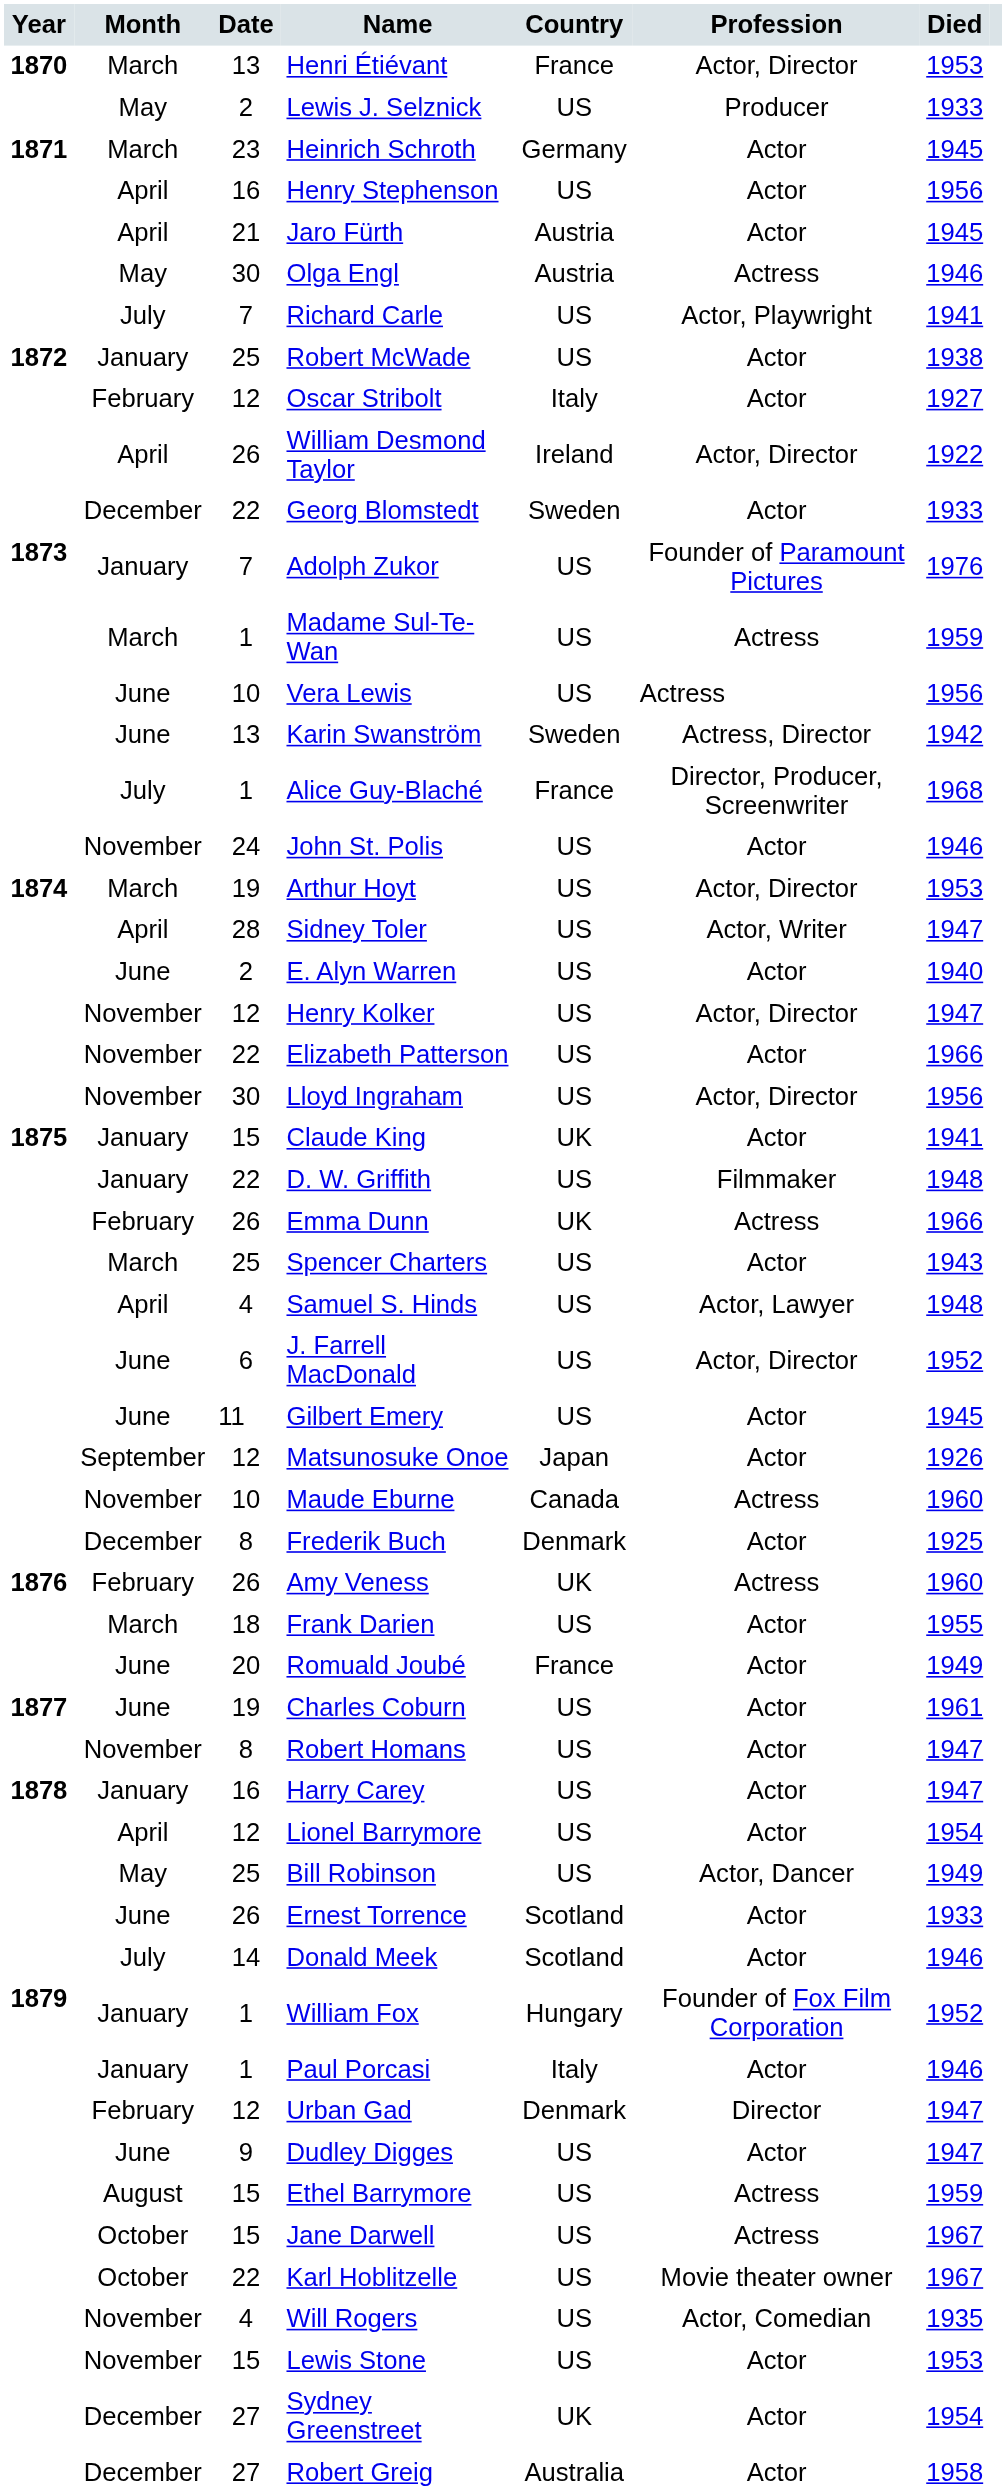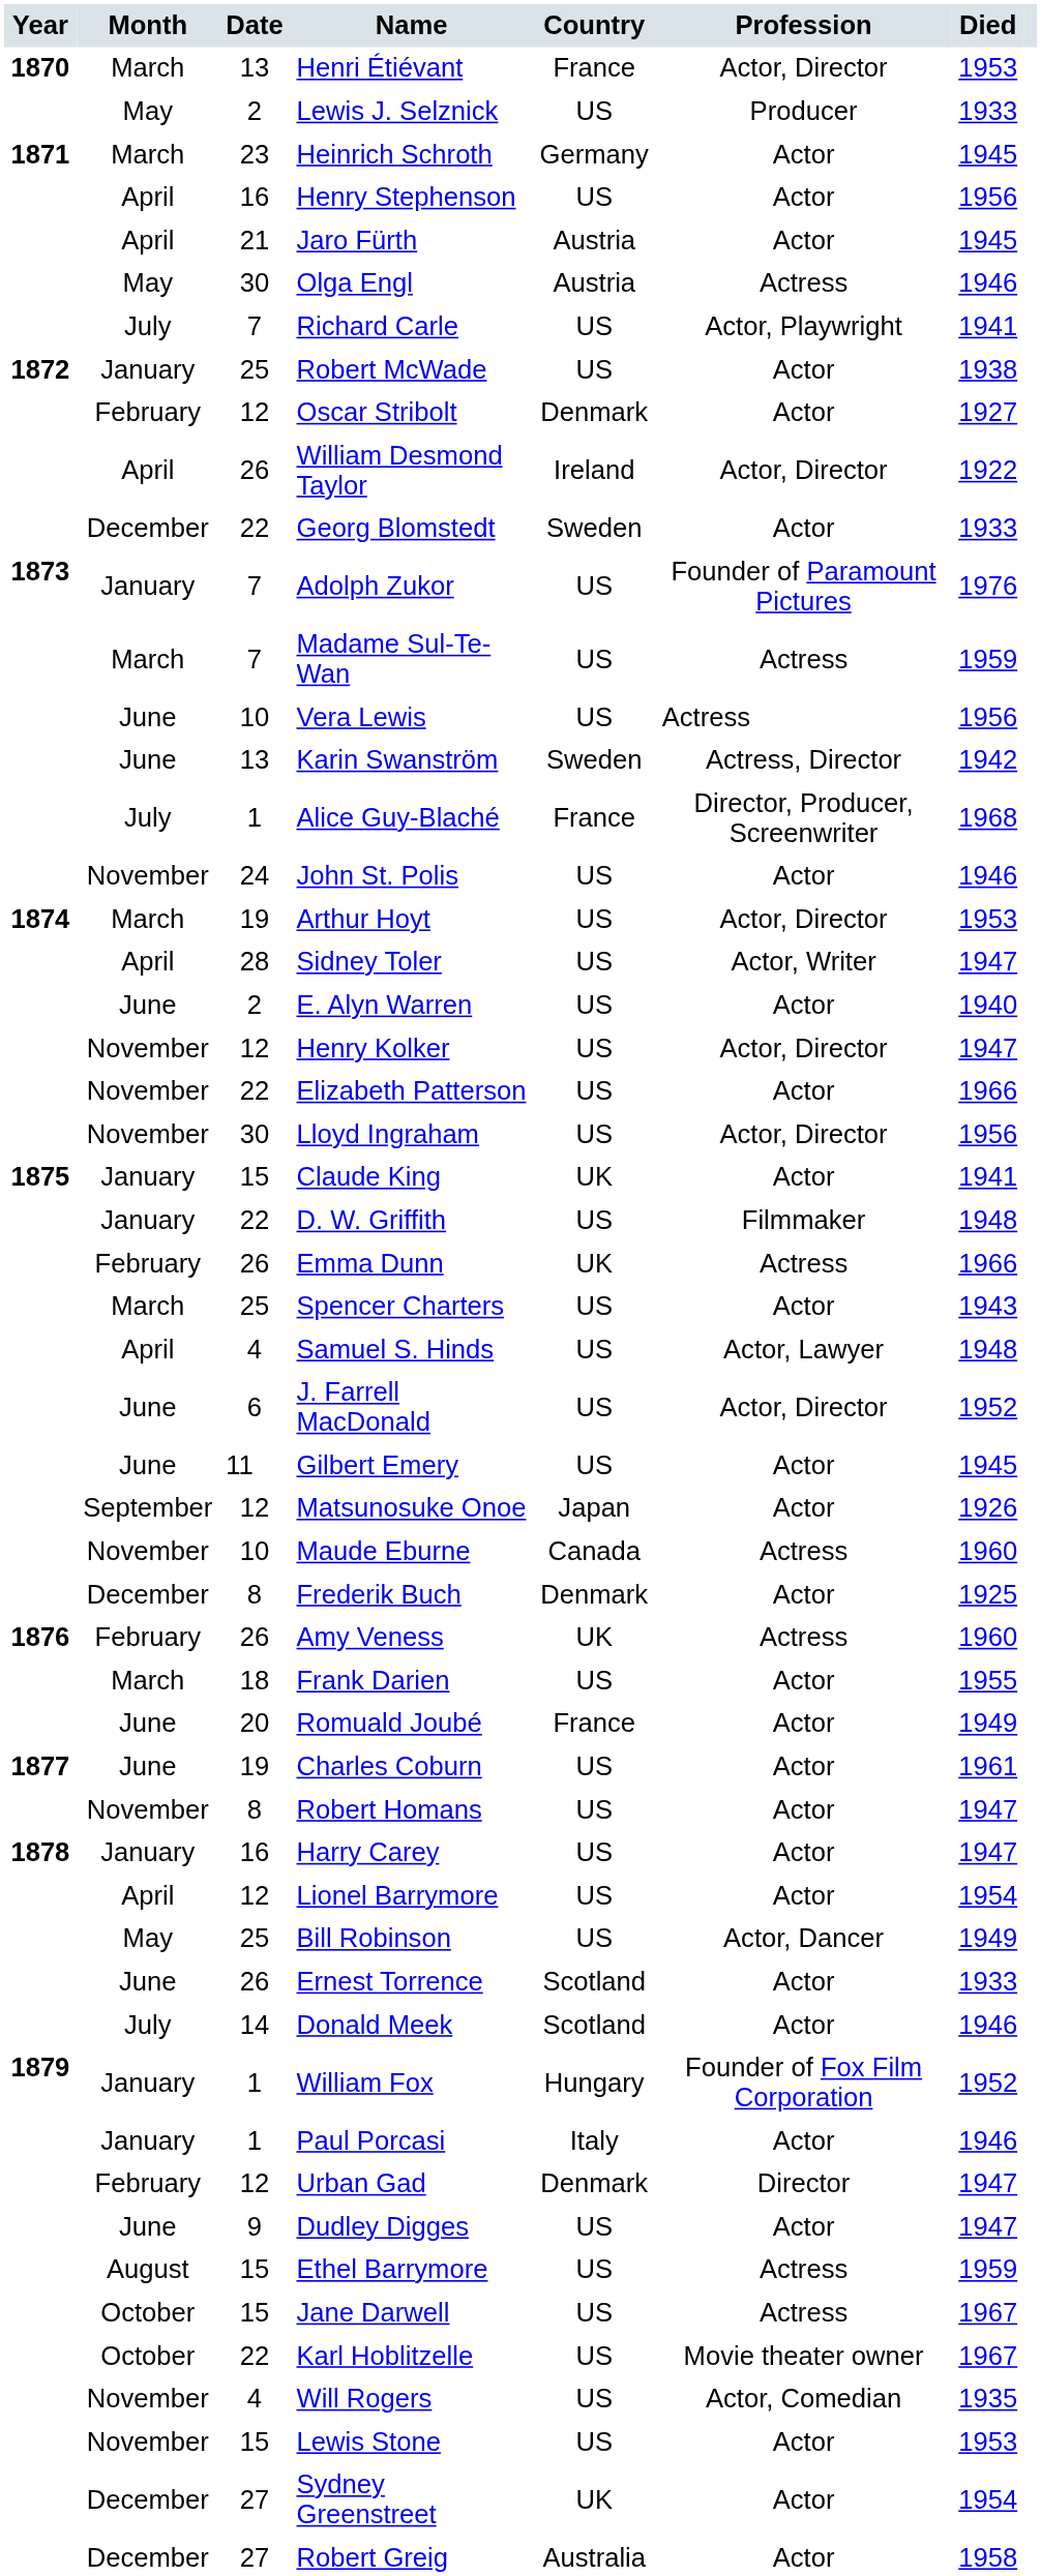Oscar Stribolt | Country: Italy -> Denmark
Madame Sul-Te-Wan | Date: 1 -> 7
